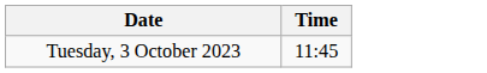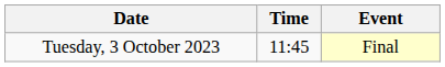+ column: Event | Final
